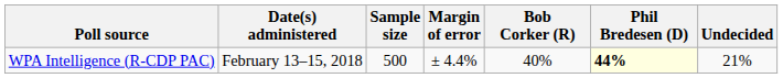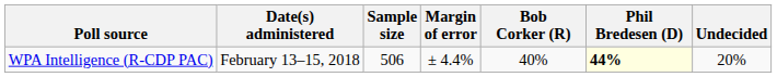WPA Intelligence (R-CDP PAC) | Sample size: 500 -> 506
WPA Intelligence (R-CDP PAC) | Undecided: 21% -> 20%
